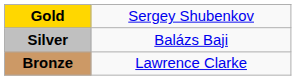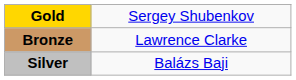rows swapped: Silver <-> Bronze
